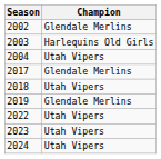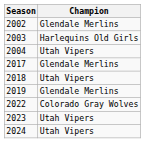2022 | Champion: Utah Vipers -> Colorado Gray Wolves
